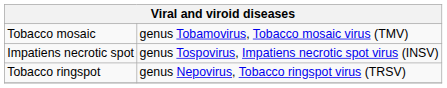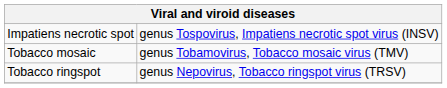rows swapped: Impatiens necrotic spot <-> Tobacco mosaic
